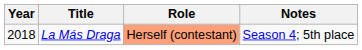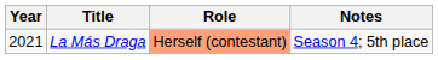La Más Draga | Year: 2018 -> 2021
